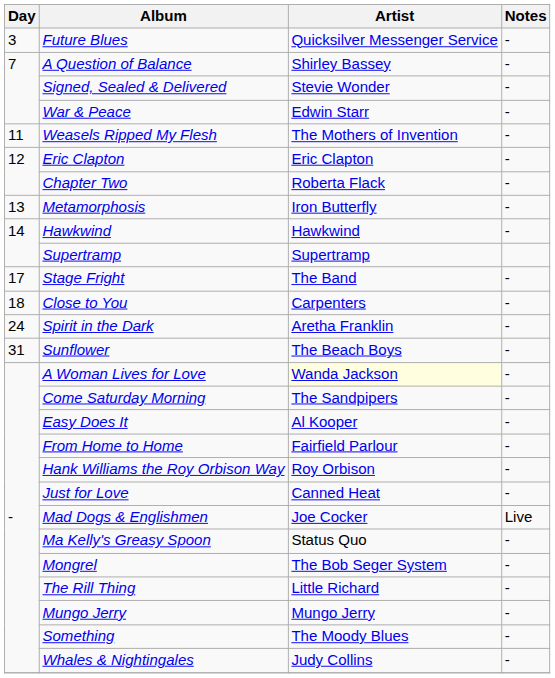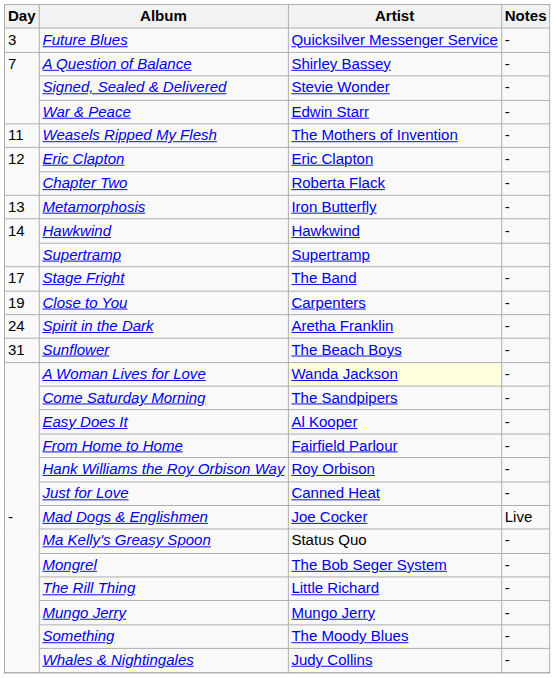Close to You | Day: 18 -> 19
